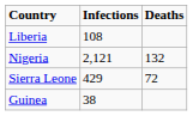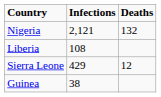rows swapped: Nigeria <-> Liberia
Sierra Leone | Deaths: 72 -> 12
